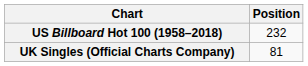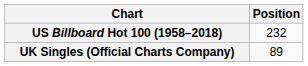UK Singles (Official Charts Company) | Position: 81 -> 89
